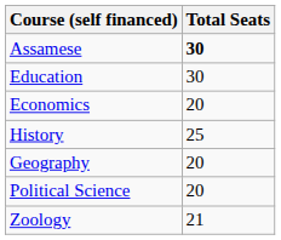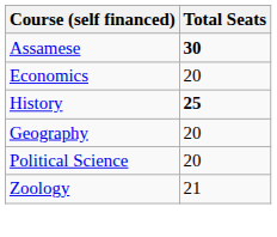- row: Education | 30
History | Total Seats: normal -> bold
